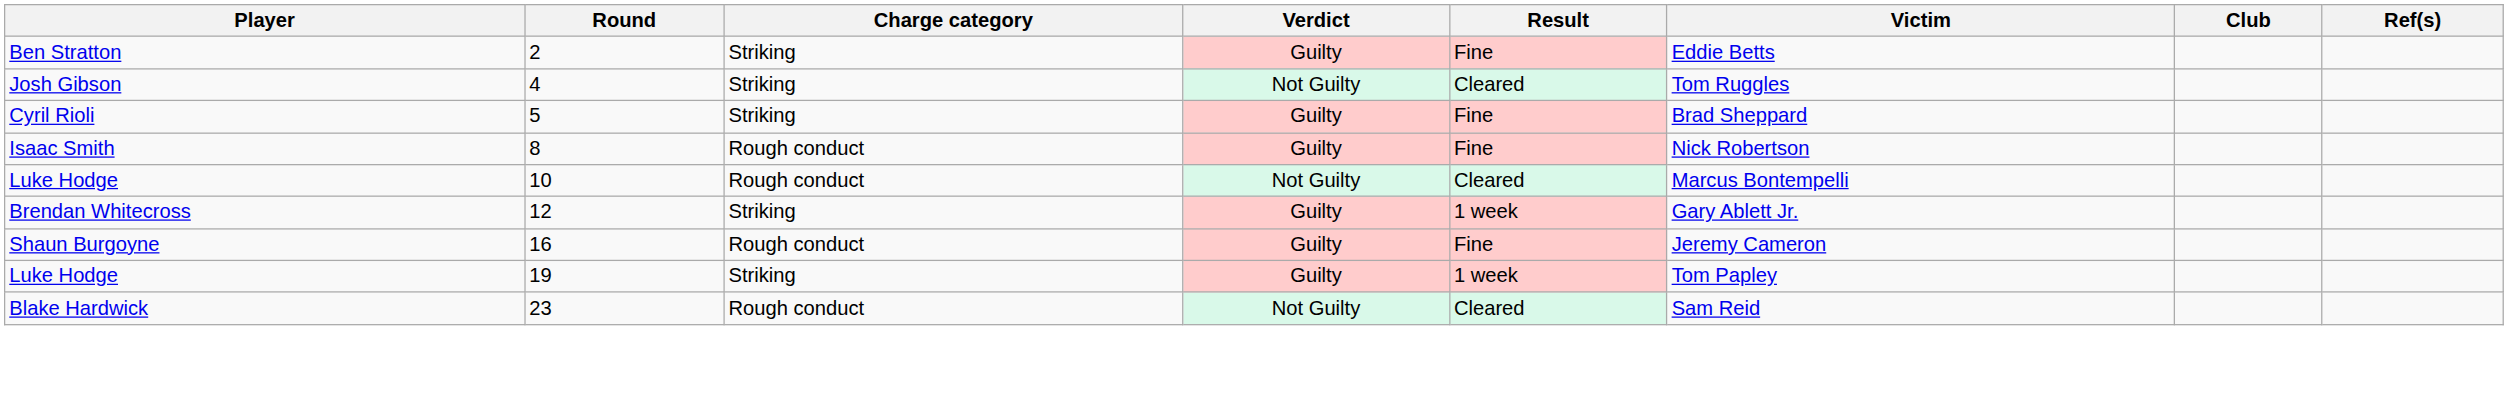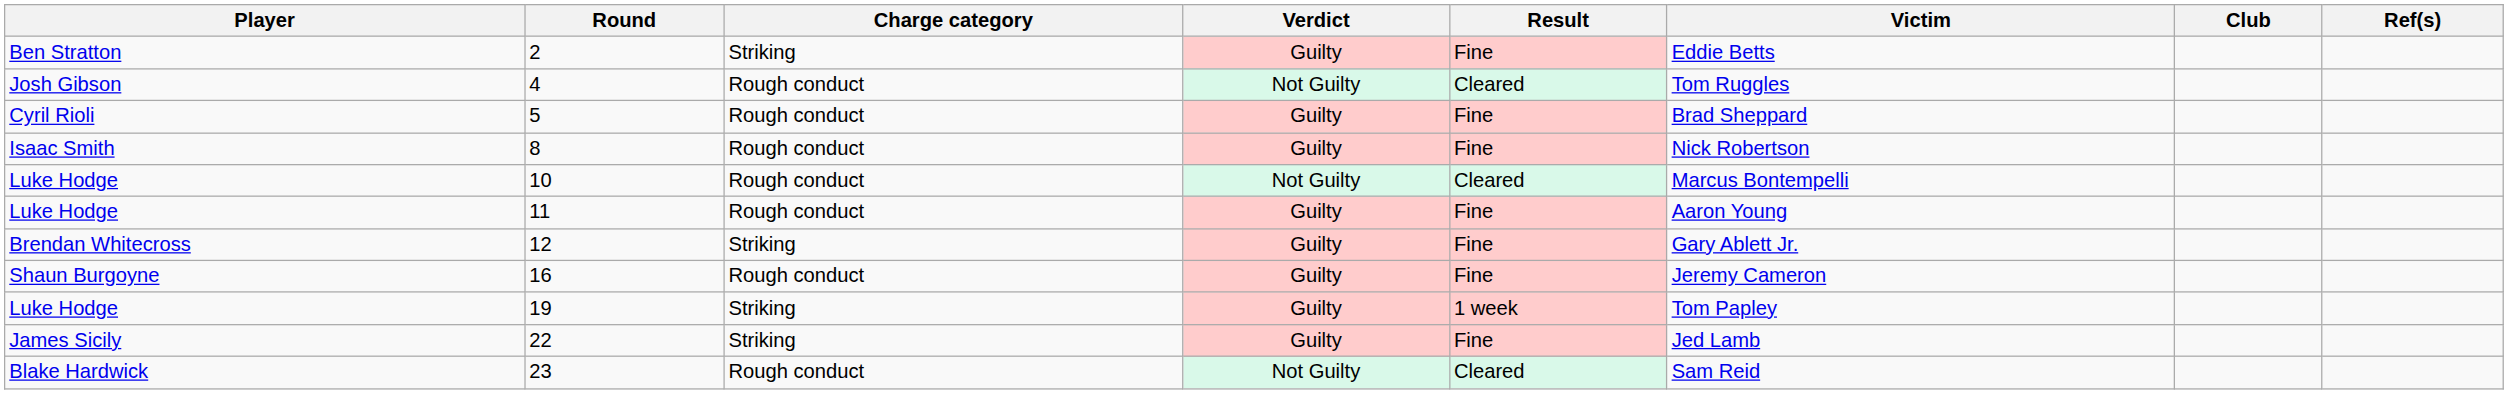4 | Charge category: Striking -> Rough conduct
5 | Charge category: Striking -> Rough conduct
+ row: Luke Hodge | 11 | Rough conduct | Guilty | Fine | Aaron Young
12 | Result: 1 week -> Fine
+ row: James Sicily | 22 | Striking | Guilty | Fine | Jed Lamb
